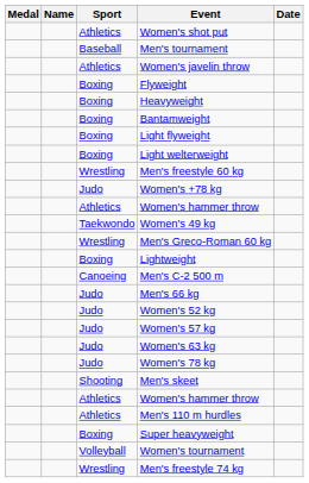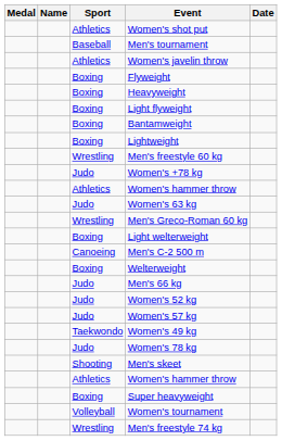rows swapped: Light flyweight <-> Bantamweight
rows swapped: Lightweight <-> Light welterweight
rows swapped: Women's 49 kg <-> Women's 63 kg
+ row: Boxing | Welterweight
- row: Athletics | Men's 110 m hurdles
